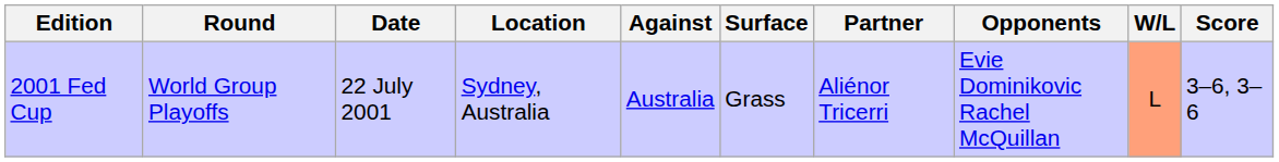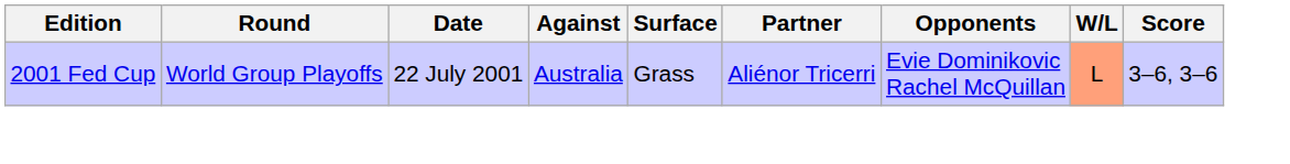- column: Location | Sydney, Australia
